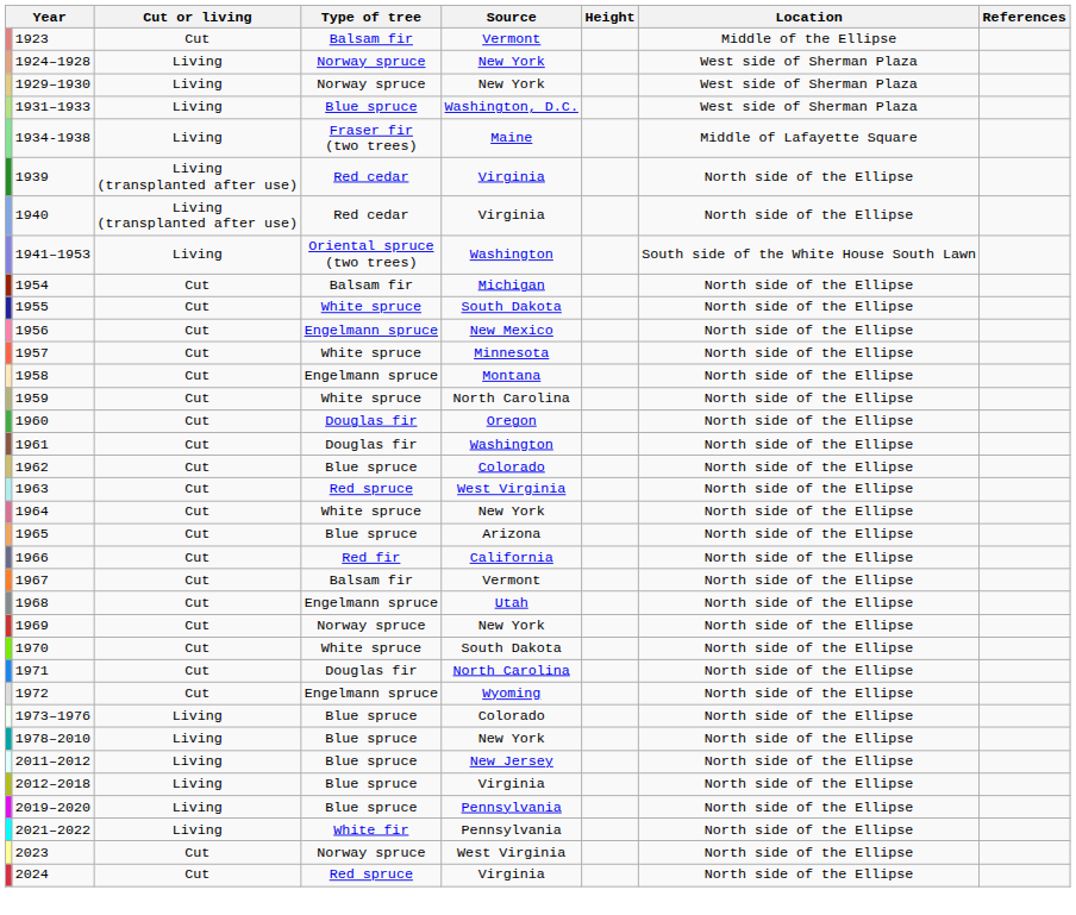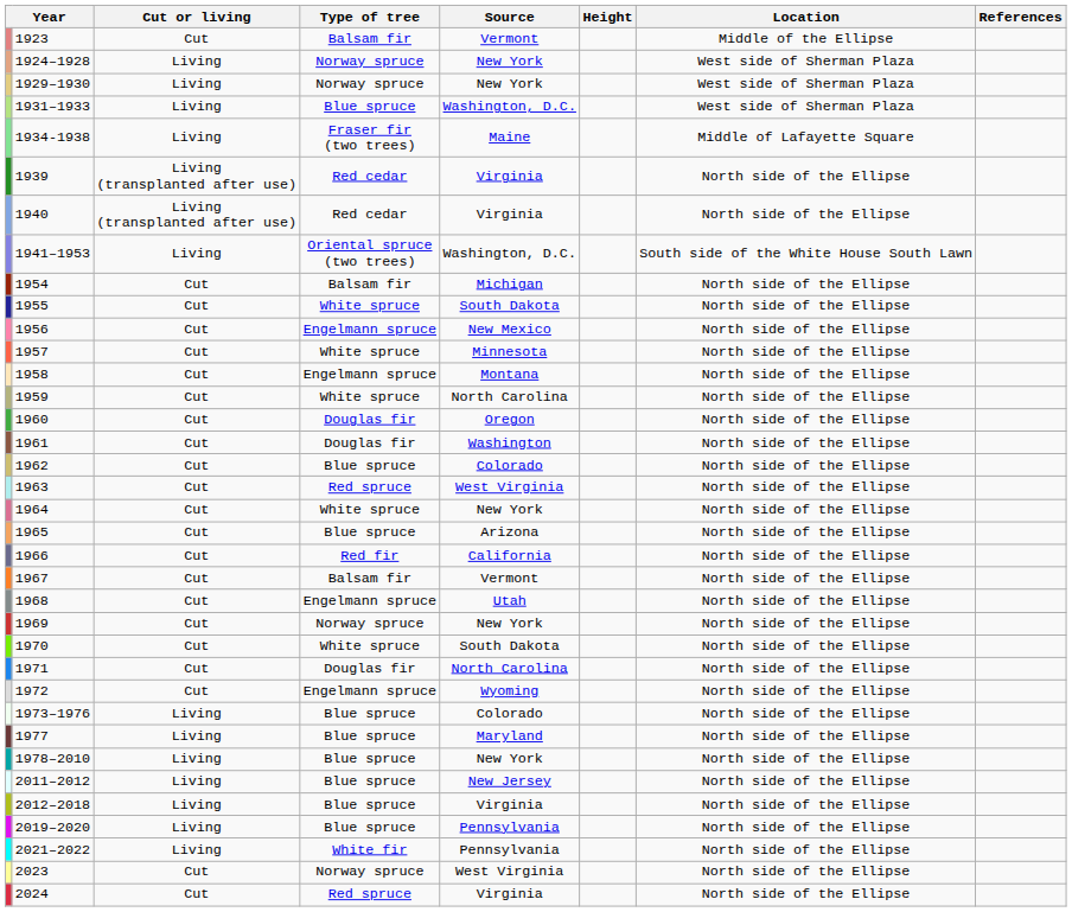1941–1953 | Source: Washington -> Washington, D.C.
+ row: 1977 | Living | Blue spruce | Maryland | North side of the Ellipse
